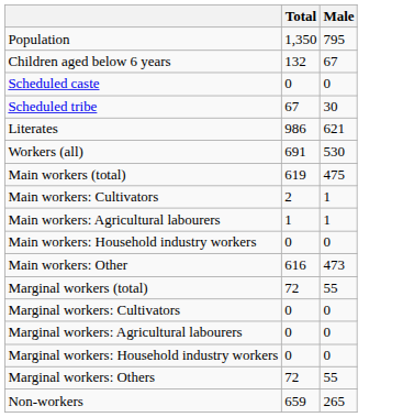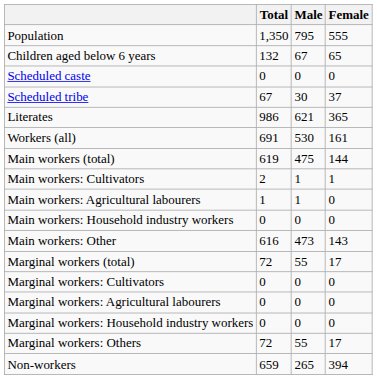+ column: Female | 555 | 65 | 0 | 37 | 365 | 161 | 144 | 1 | 0 | 0 | 143 | 17 | 0 | 0 | 0 | 17 | 394
